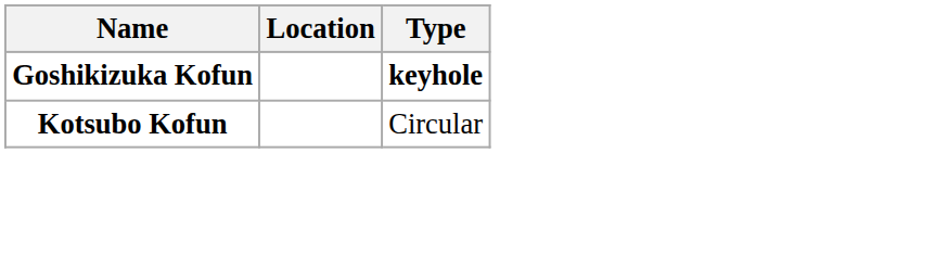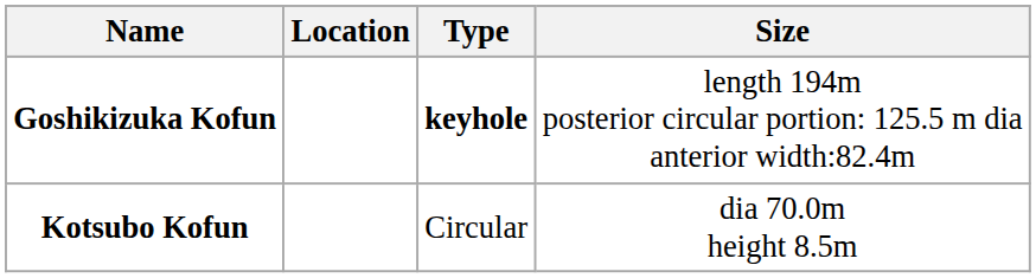+ column: Size | length 194m posterior circular portion: 125.5 m dia anterior width:82.4m | dia 70.0m height 8.5m
